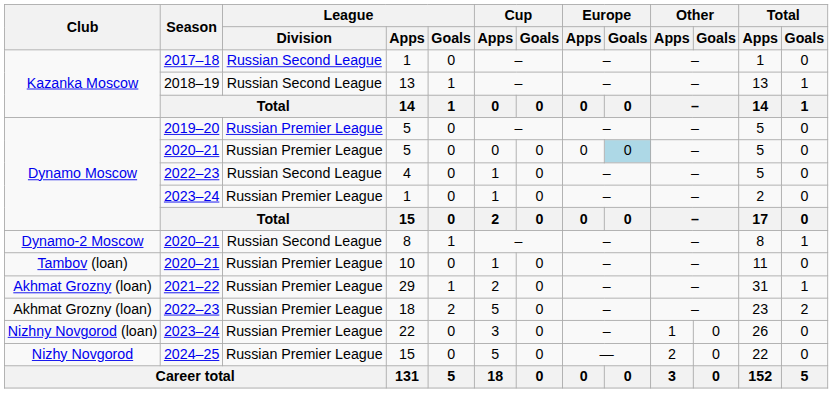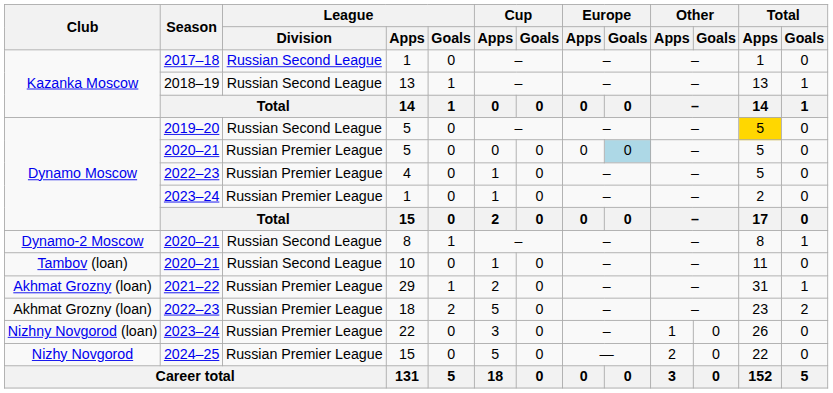2019–20 / 5 | League / Division: Russian Premier League -> Russian Second League
2019–20 / 5 | Total / Apps: no background -> gold background
4 | League / Division: Russian Second League -> Russian Premier League
10 | League / Division: Russian Premier League -> Russian Second League
